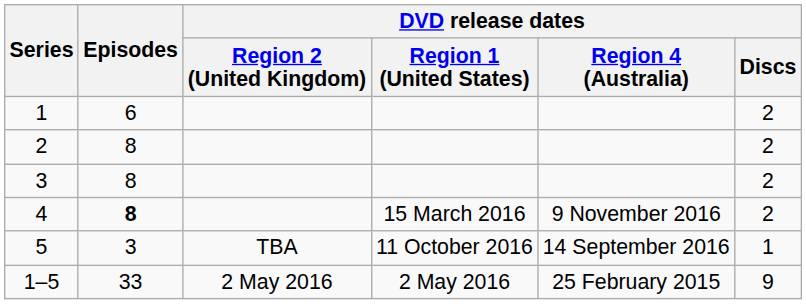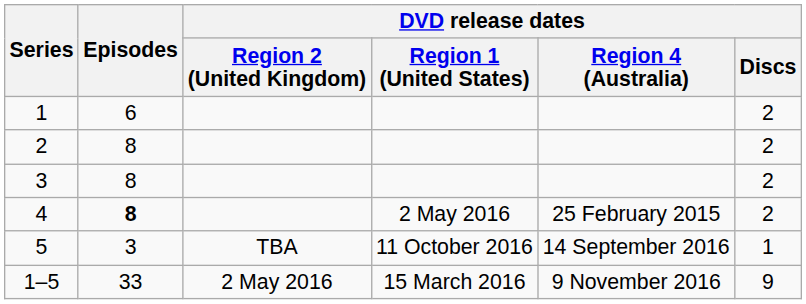4 | DVD release dates / Region 1 (United States): 15 March 2016 -> 2 May 2016
4 | DVD release dates / Region 4 (Australia): 9 November 2016 -> 25 February 2015
1–5 | DVD release dates / Region 1 (United States): 2 May 2016 -> 15 March 2016
1–5 | DVD release dates / Region 4 (Australia): 25 February 2015 -> 9 November 2016
